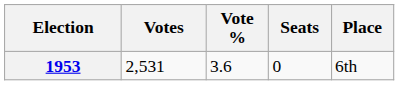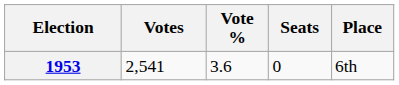1953 | Votes: 2,531 -> 2,541
